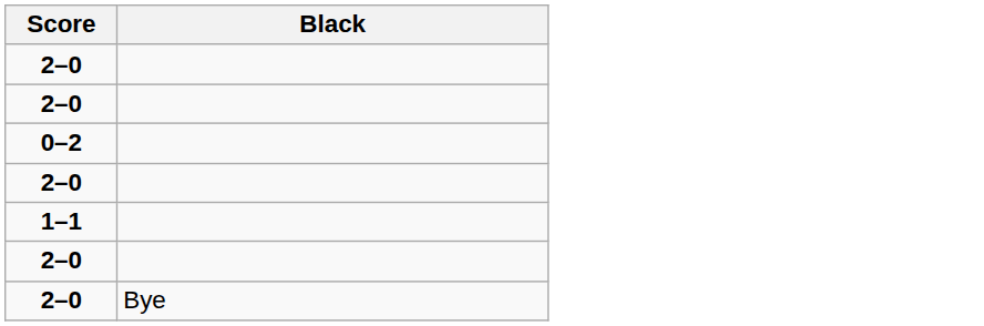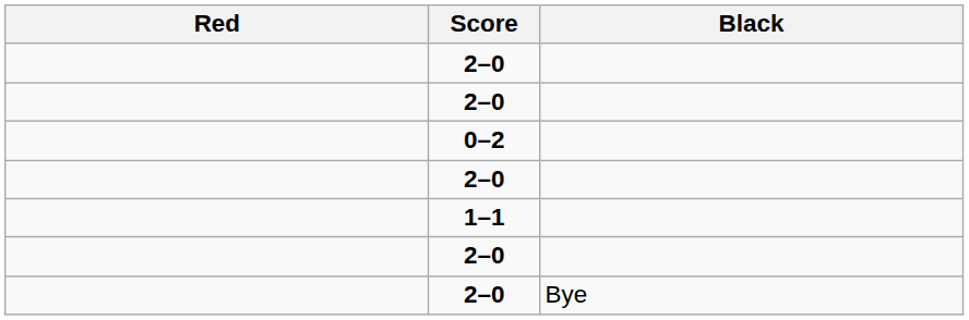+ column: Red
